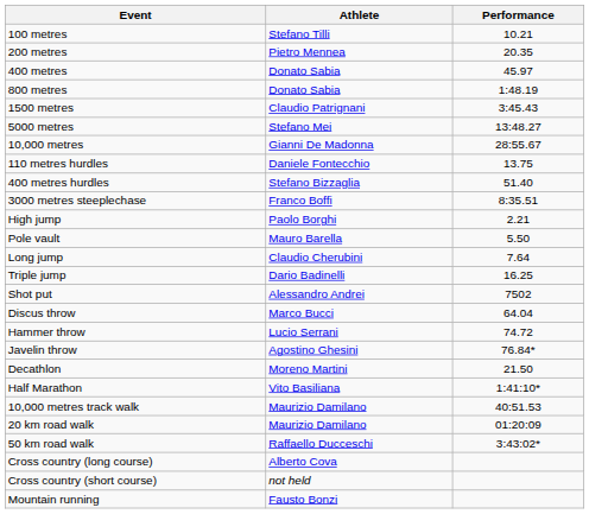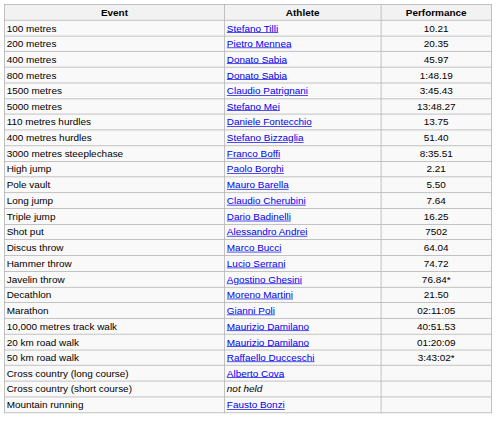- row: 10,000 metres | Gianni De Madonna | 28:55.67
- row: Half Marathon | Vito Basiliana | 1:41:10*
+ row: Marathon | Gianni Poli | 02:11:05
